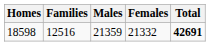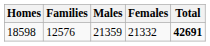18598 | Families: 12516 -> 12576
